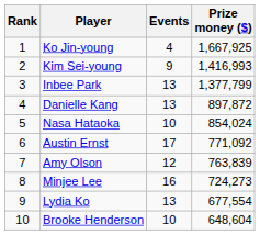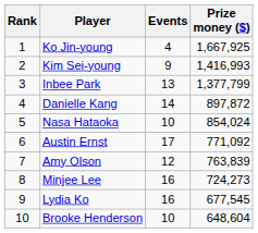Danielle Kang | Events: 13 -> 14
Lydia Ko | Events: 13 -> 16
Lydia Ko | Prize money ($): 677,554 -> 677,545
